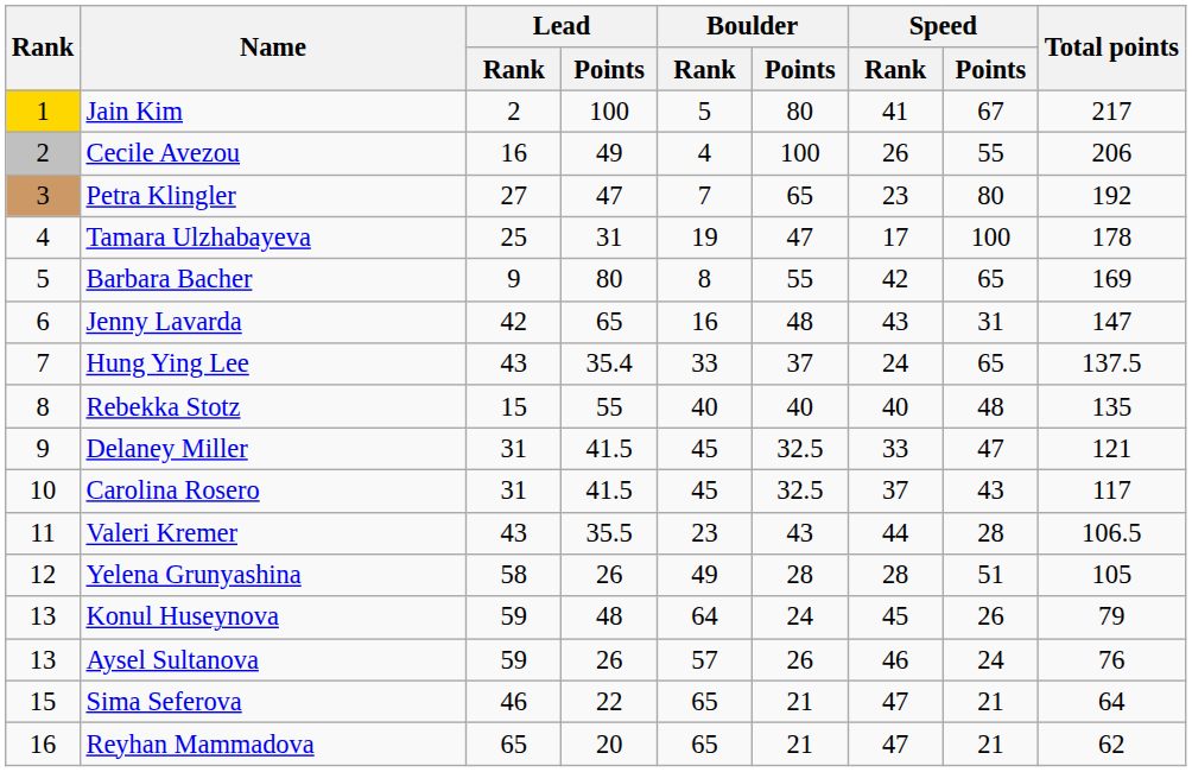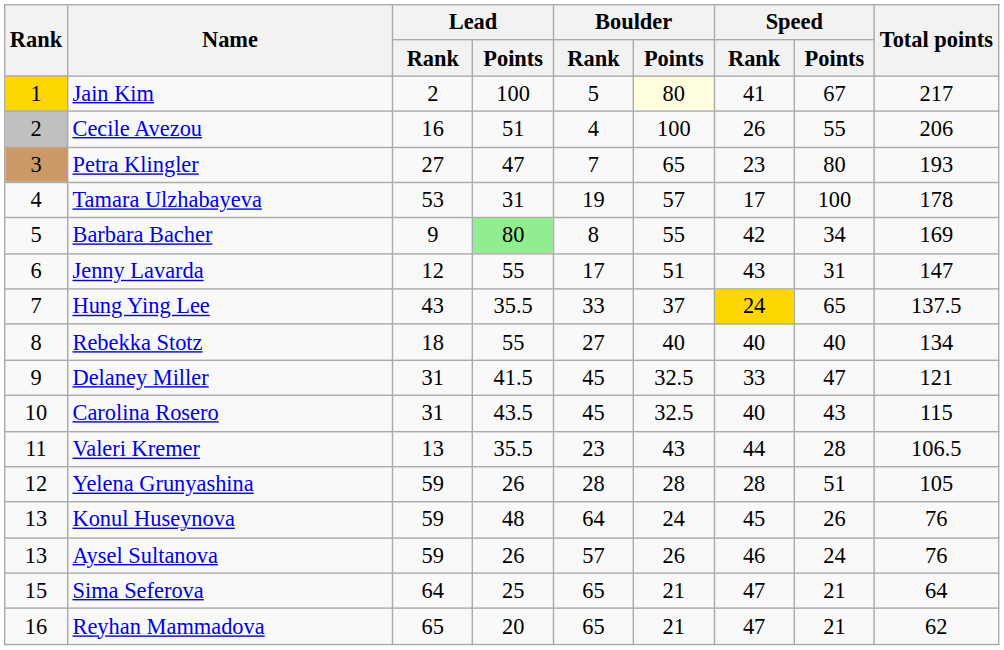Jain Kim | Boulder / Points: no background -> lightyellow background
Cecile Avezou | Lead / Points: 49 -> 51
Petra Klingler | Total points: 192 -> 193
Tamara Ulzhabayeva | Lead / Rank: 25 -> 53
Tamara Ulzhabayeva | Boulder / Points: 47 -> 57
Barbara Bacher | Lead / Points: no background -> lightgreen background
Barbara Bacher | Speed / Points: 65 -> 34
Jenny Lavarda | Lead / Rank: 42 -> 12
Jenny Lavarda | Lead / Points: 65 -> 55
Jenny Lavarda | Boulder / Rank: 16 -> 17
Jenny Lavarda | Boulder / Points: 48 -> 51
Hung Ying Lee | Lead / Points: 35.4 -> 35.5
Hung Ying Lee | Speed / Rank: no background -> gold background
Rebekka Stotz | Lead / Rank: 15 -> 18
Rebekka Stotz | Boulder / Rank: 40 -> 27
Rebekka Stotz | Speed / Points: 48 -> 40
Rebekka Stotz | Total points: 135 -> 134
Carolina Rosero | Lead / Points: 41.5 -> 43.5
Carolina Rosero | Speed / Rank: 37 -> 40
Carolina Rosero | Total points: 117 -> 115
Valeri Kremer | Lead / Rank: 43 -> 13
Yelena Grunyashina | Lead / Rank: 58 -> 59
Yelena Grunyashina | Boulder / Rank: 49 -> 28
Konul Huseynova | Total points: 79 -> 76
Sima Seferova | Lead / Rank: 46 -> 64
Sima Seferova | Lead / Points: 22 -> 25
